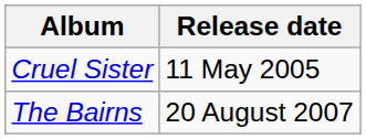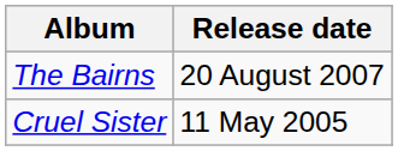rows swapped: Cruel Sister <-> The Bairns
